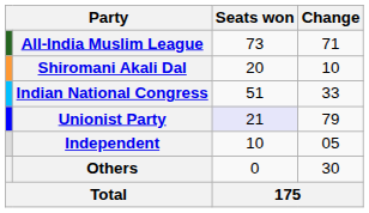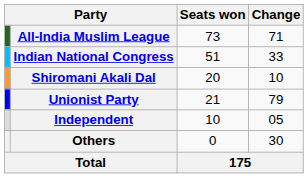rows swapped: Indian National Congress <-> Shiromani Akali Dal
Unionist Party | Seats won: lavender background -> no background
